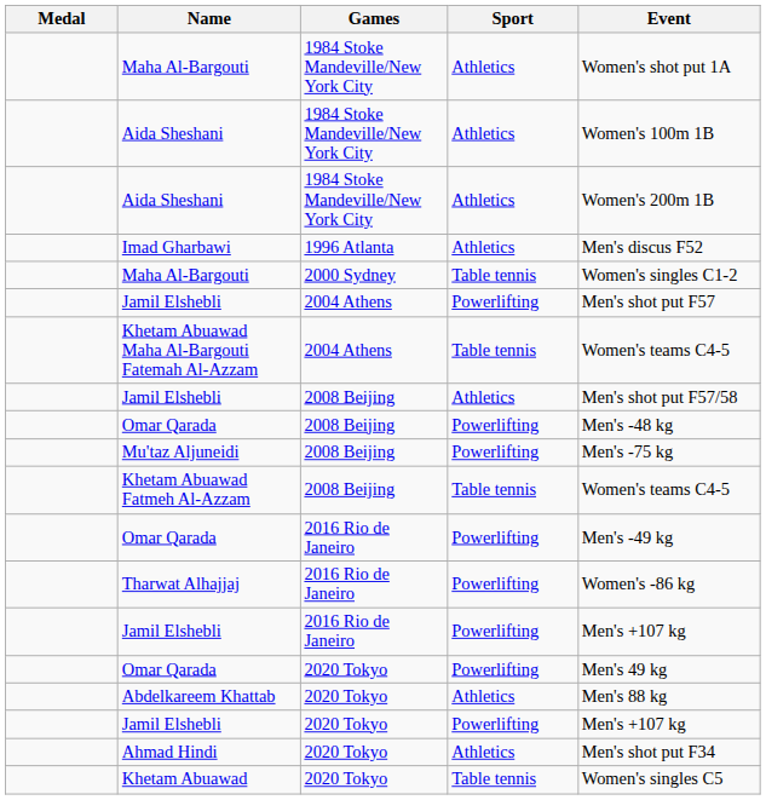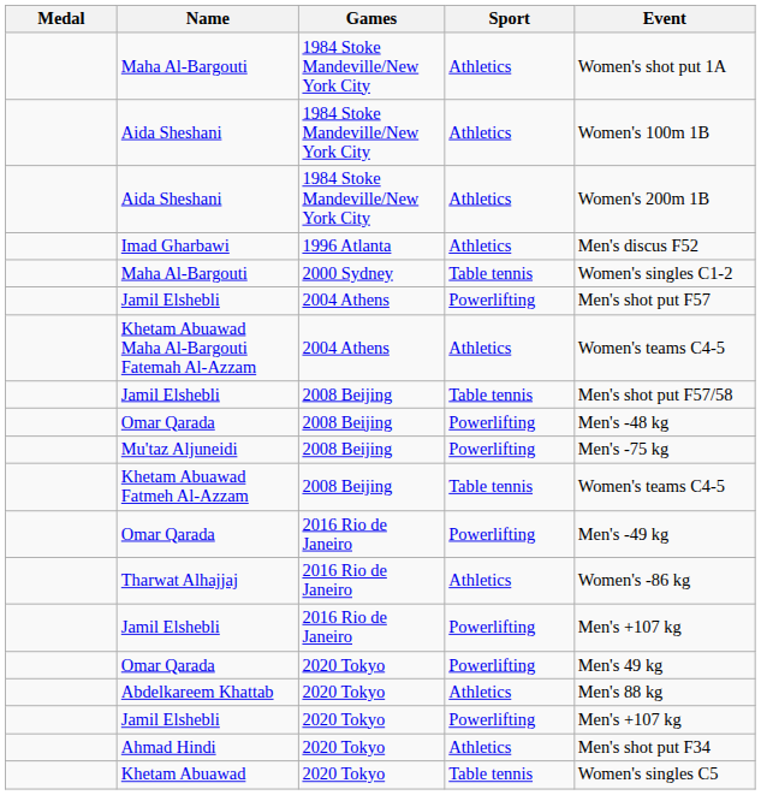Khetam Abuawad Maha Al-Bargouti Fatemah Al-Azzam | Sport: Table tennis -> Athletics
Jamil Elshebli / 2008 Beijing | Sport: Athletics -> Table tennis
Tharwat Alhajjaj | Sport: Powerlifting -> Athletics
